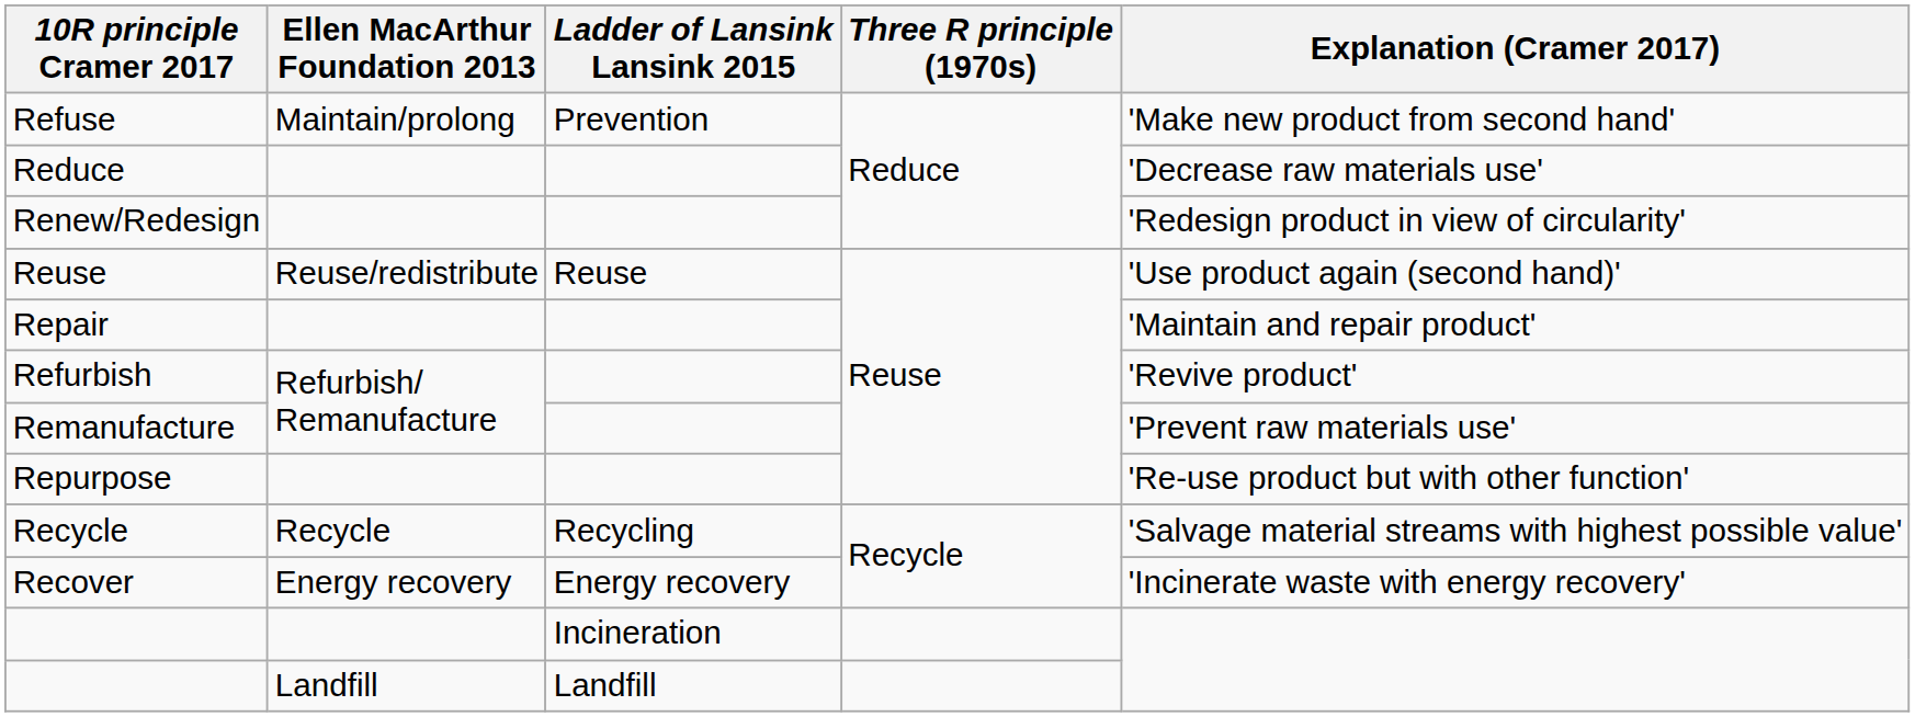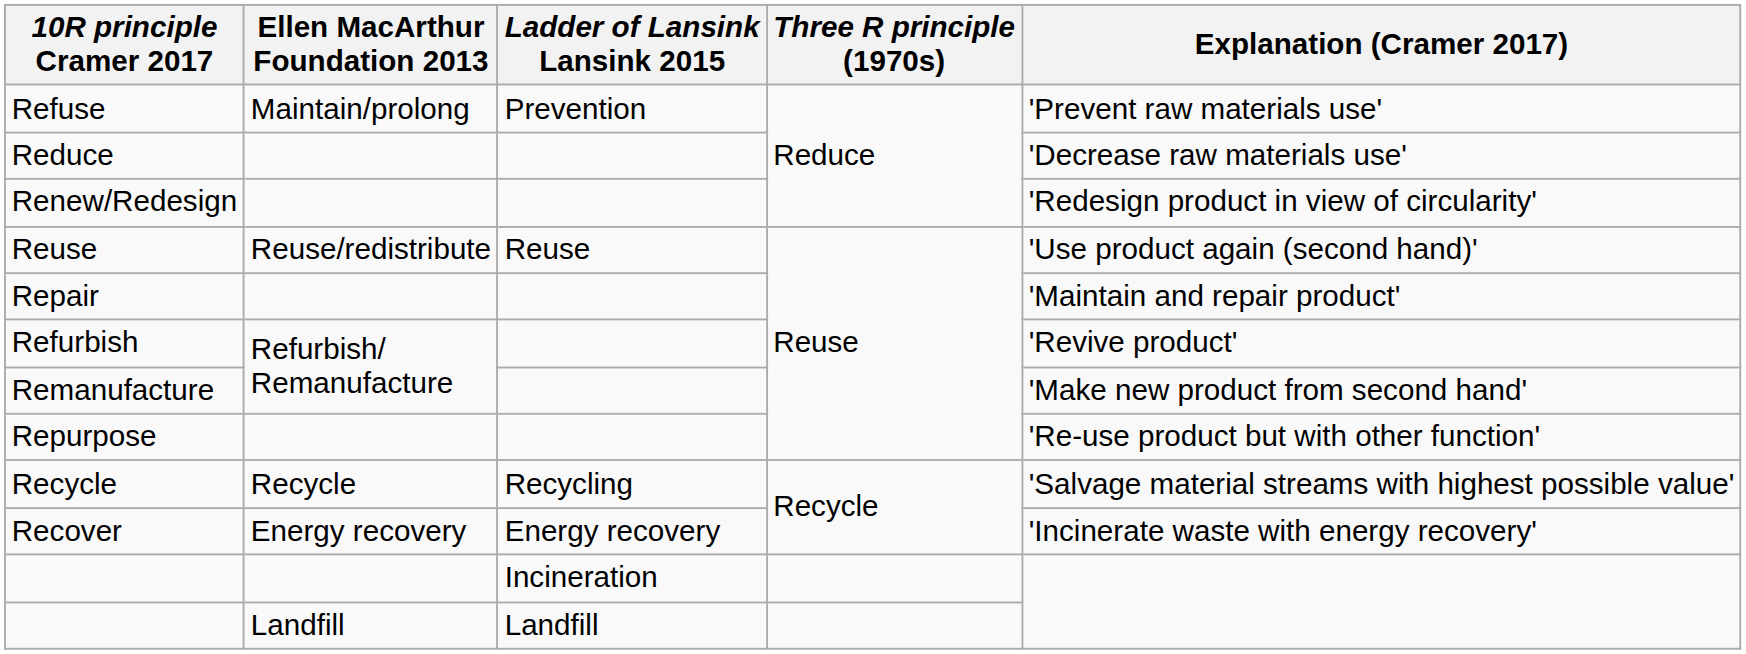Refuse | Explanation (Cramer 2017): 'Make new product from second hand' -> 'Prevent raw materials use'
Remanufacture | Explanation (Cramer 2017): 'Prevent raw materials use' -> 'Make new product from second hand'
